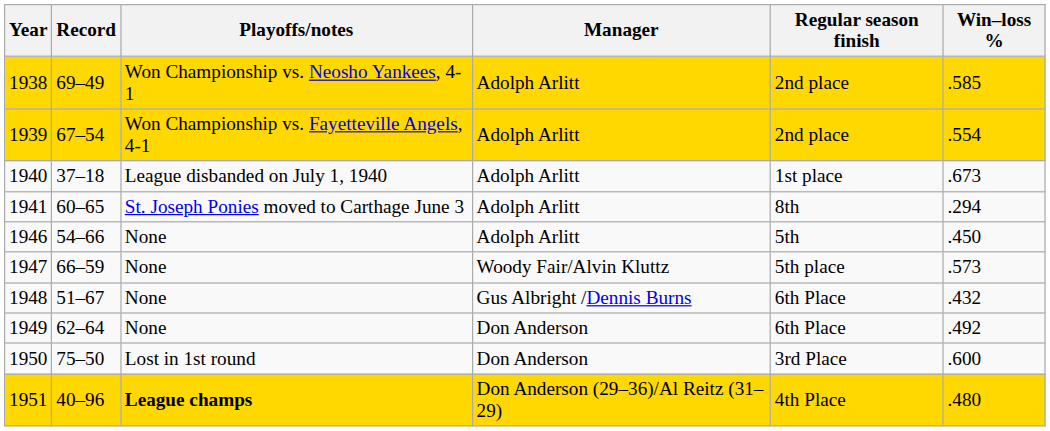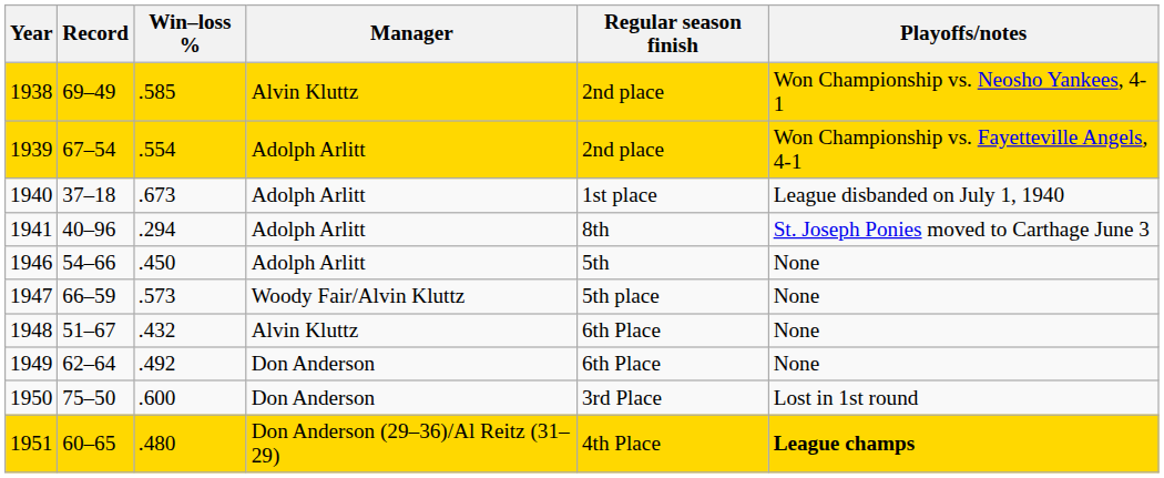columns swapped: Win–loss % <-> Playoffs/notes
1938 | Manager: Adolph Arlitt -> Alvin Kluttz
1941 | Record: 60–65 -> 40–96
1948 | Manager: Gus Albright /Dennis Burns -> Alvin Kluttz
1951 | Record: 40–96 -> 60–65
